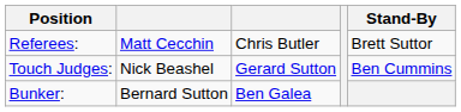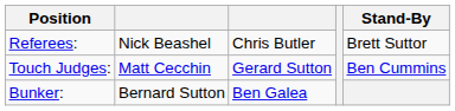Referees: | column 2: Matt Cecchin -> Nick Beashel
Touch Judges: | column 2: Nick Beashel -> Matt Cecchin
